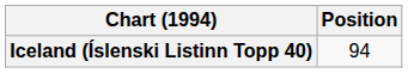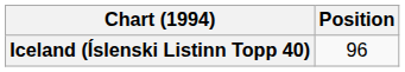Iceland (Íslenski Listinn Topp 40) | Position: 94 -> 96
